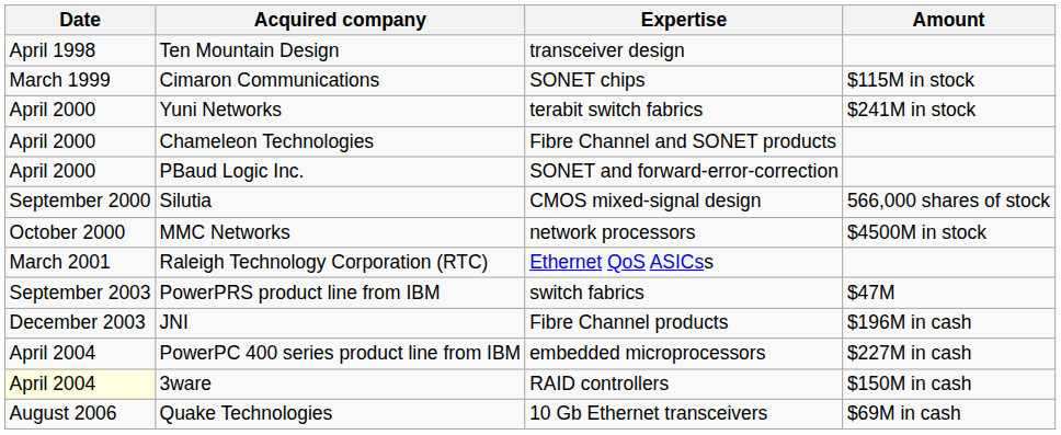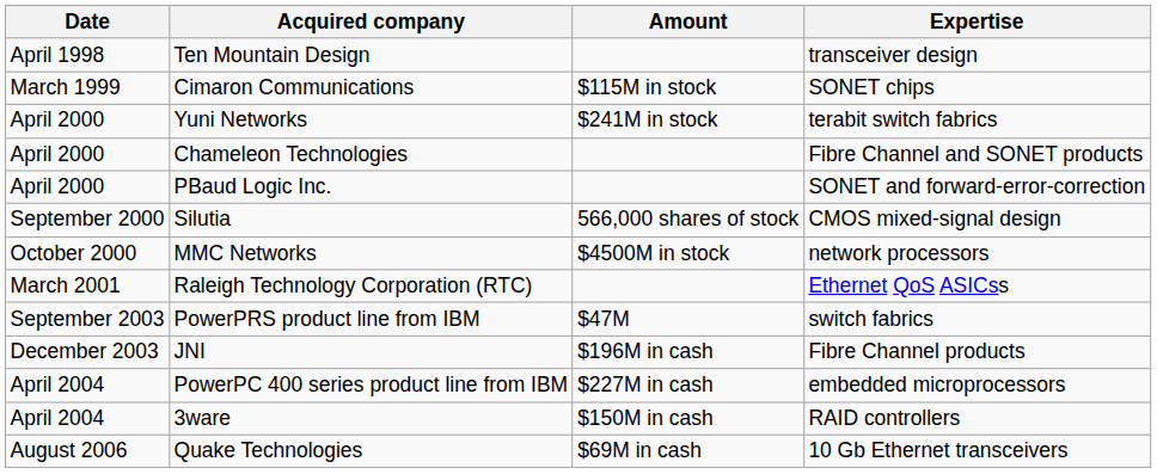columns swapped: Expertise <-> Amount
3ware | Date: lightyellow background -> no background
